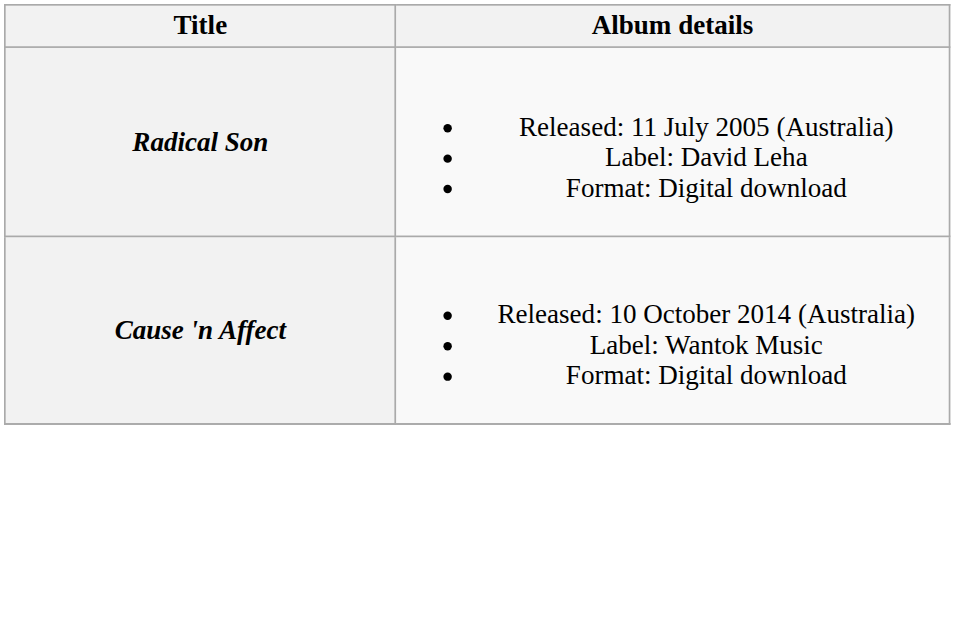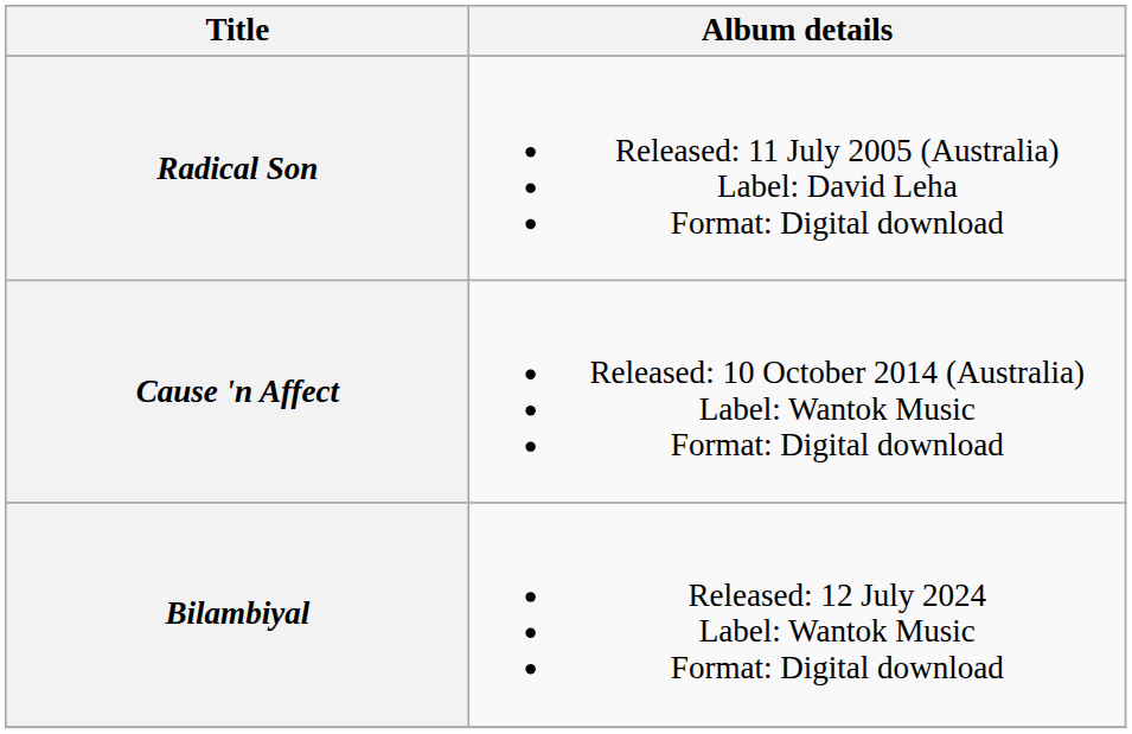+ row: Bilambiyal | Released: 12 July 2024 Label: Wantok Music Format: Digital download
